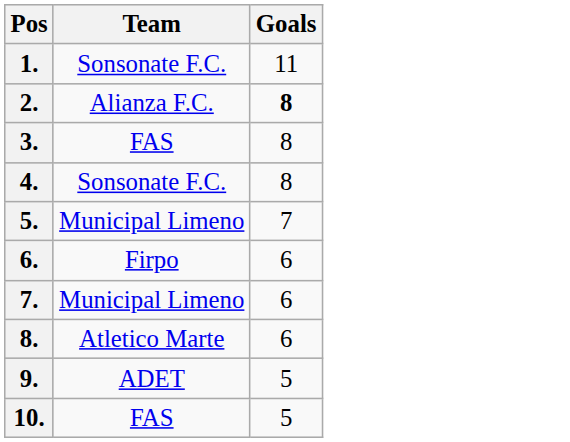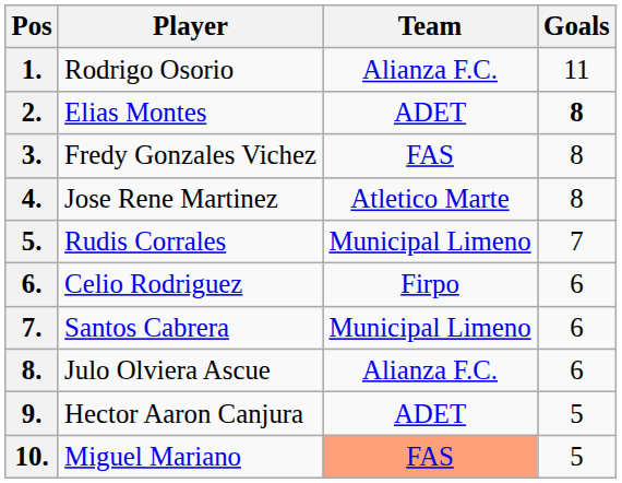+ column: Player | Rodrigo Osorio | Elias Montes | Fredy Gonzales Vichez | Jose Rene Martinez | Rudis Corrales | Celio Rodriguez | Santos Cabrera | Julo Olviera Ascue | Hector Aaron Canjura | Miguel Mariano
1. | Team: Sonsonate F.C. -> Alianza F.C.
2. | Team: Alianza F.C. -> ADET
4. | Team: Sonsonate F.C. -> Atletico Marte
8. | Team: Atletico Marte -> Alianza F.C.
10. | Team: no background -> lightsalmon background
